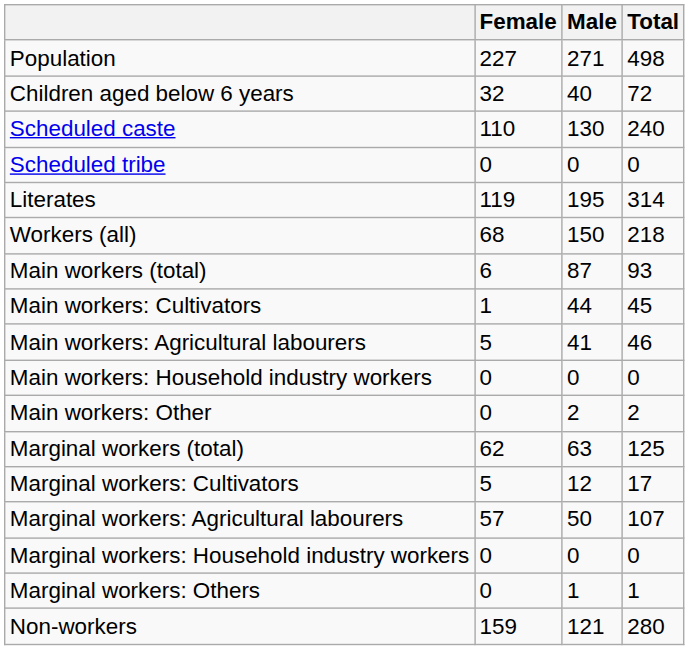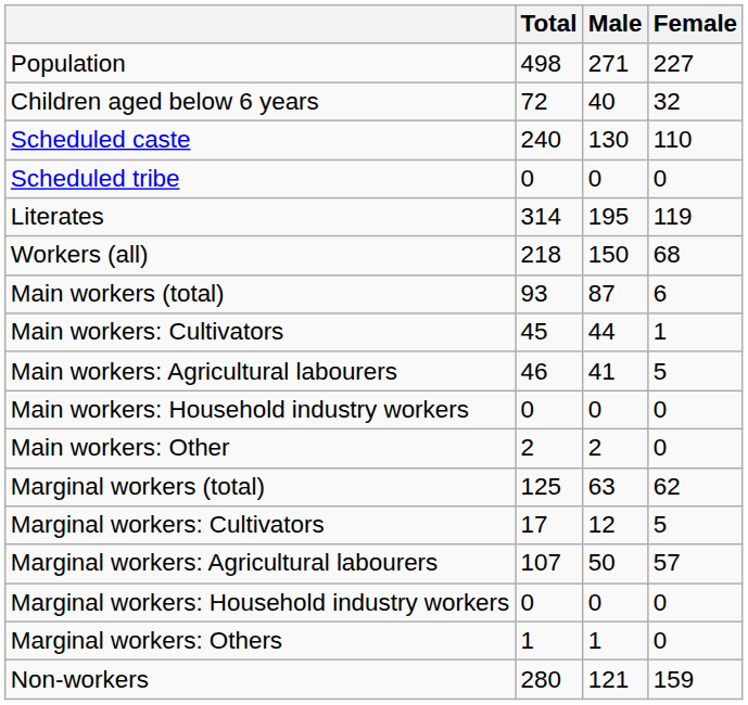columns swapped: Total <-> Female
